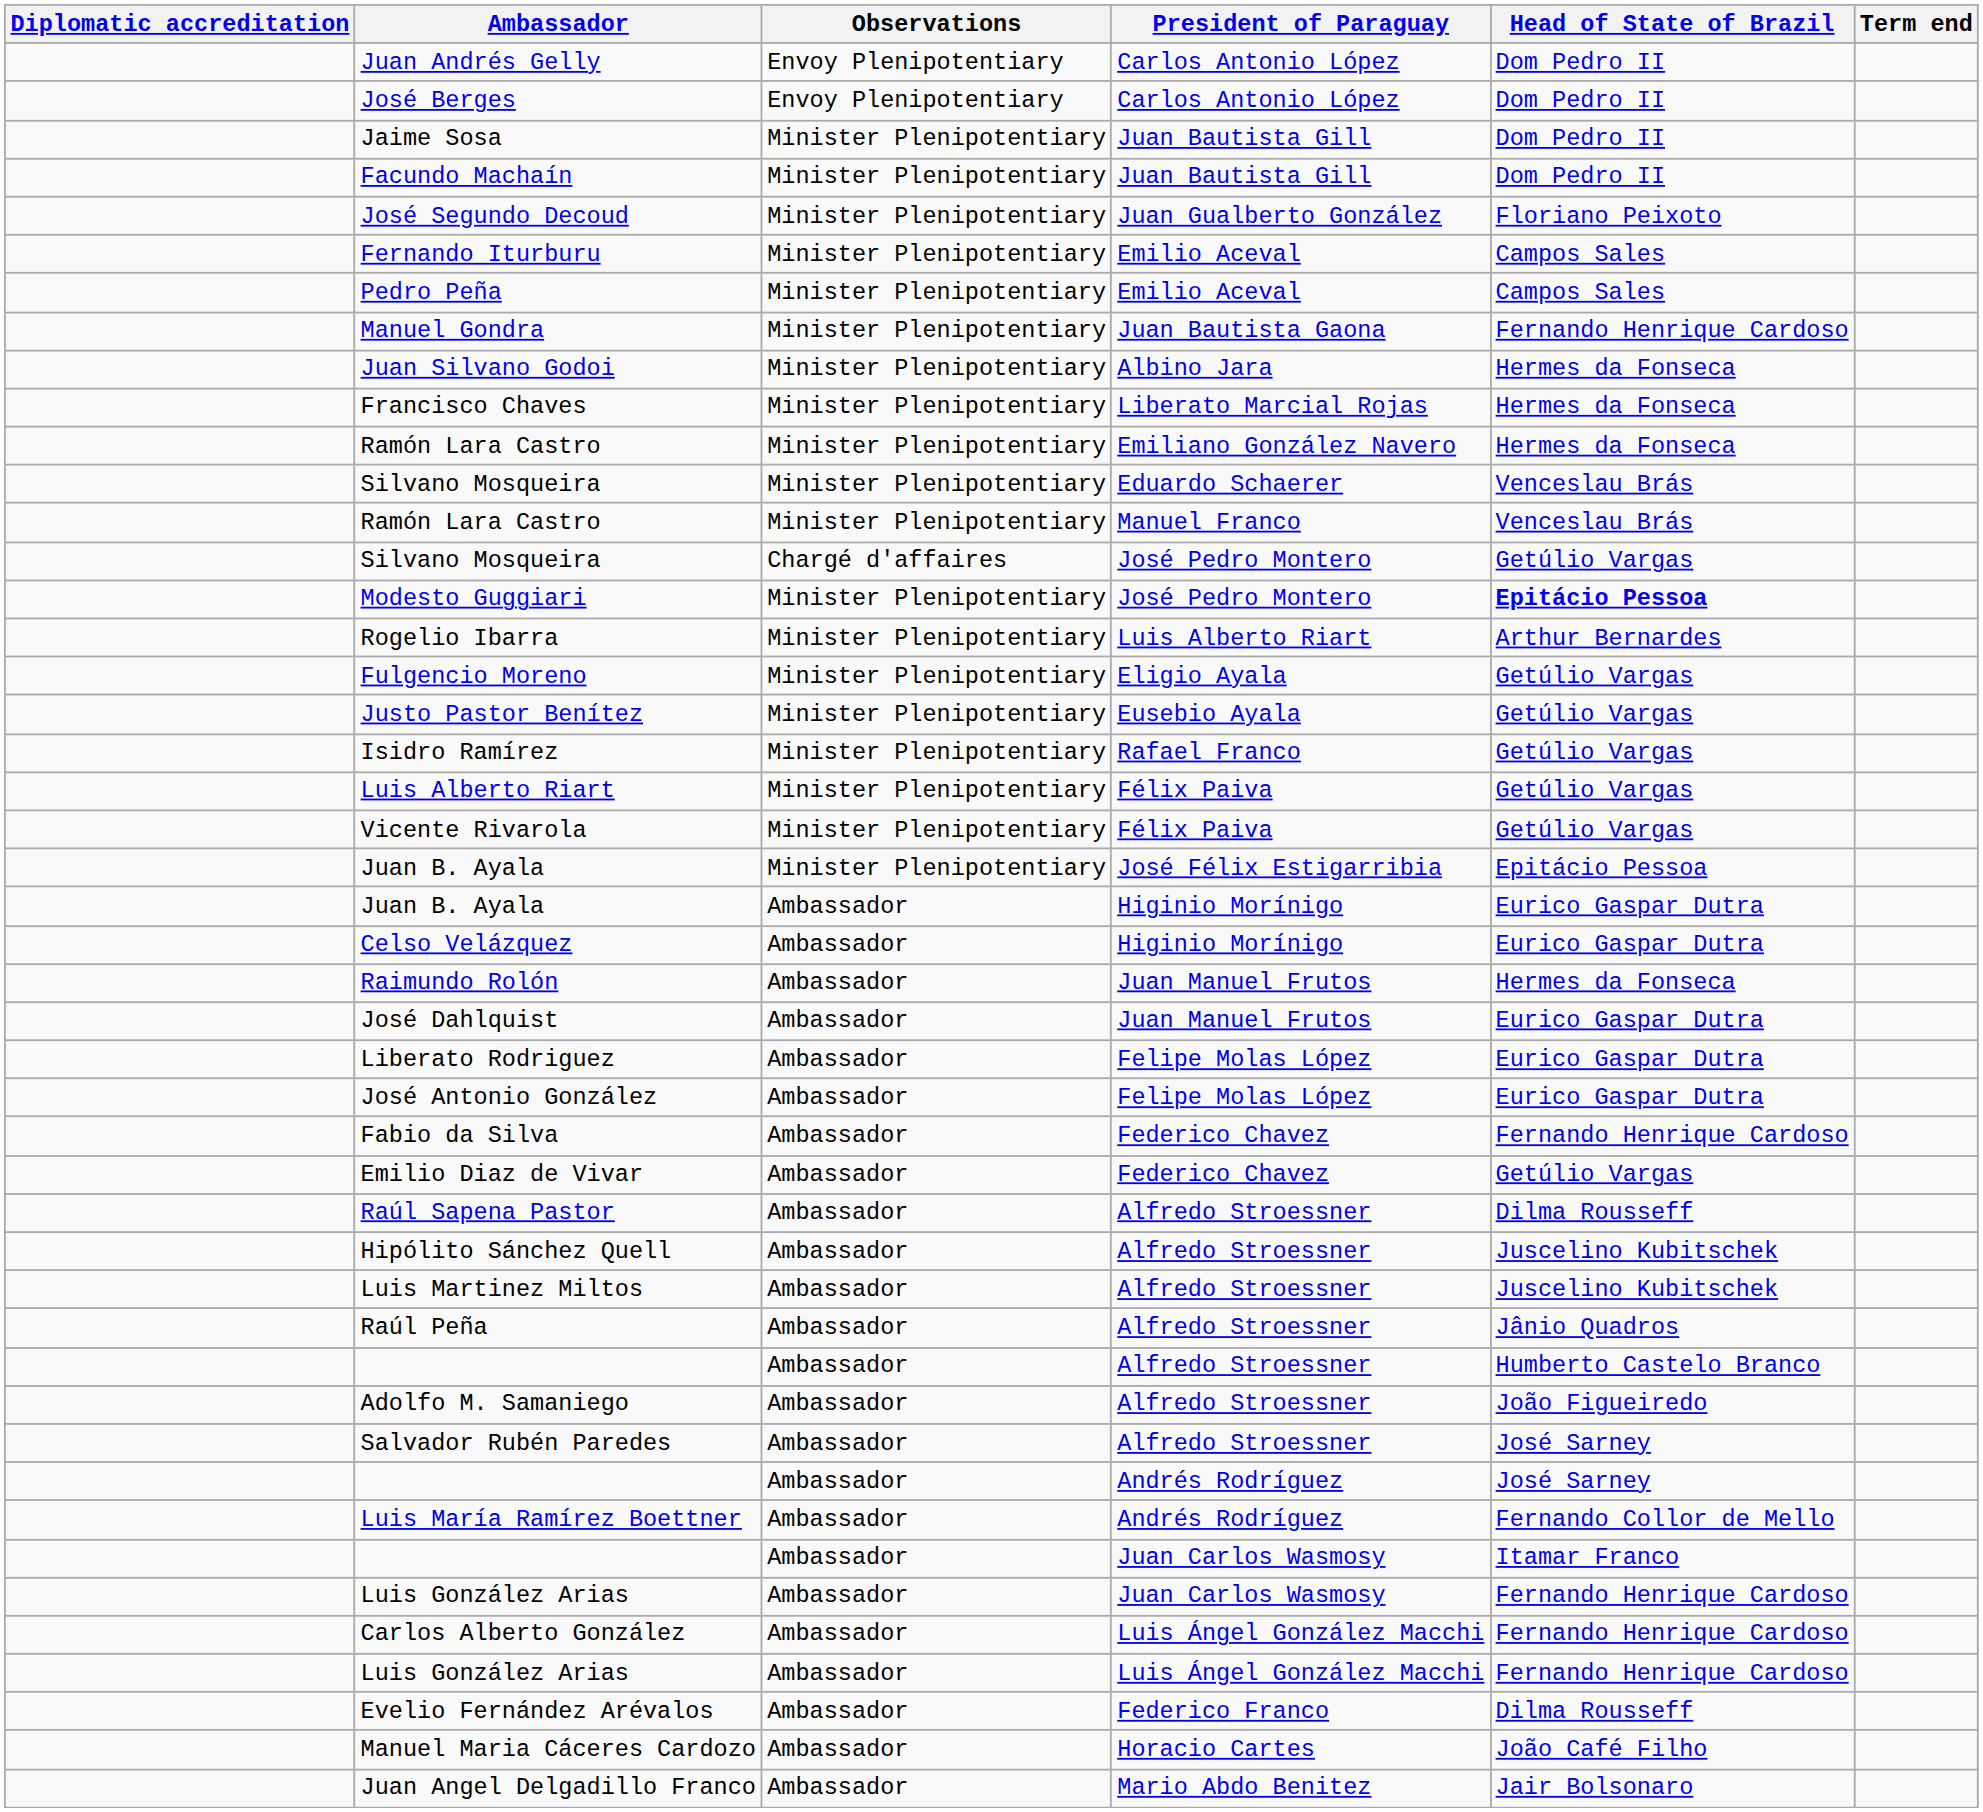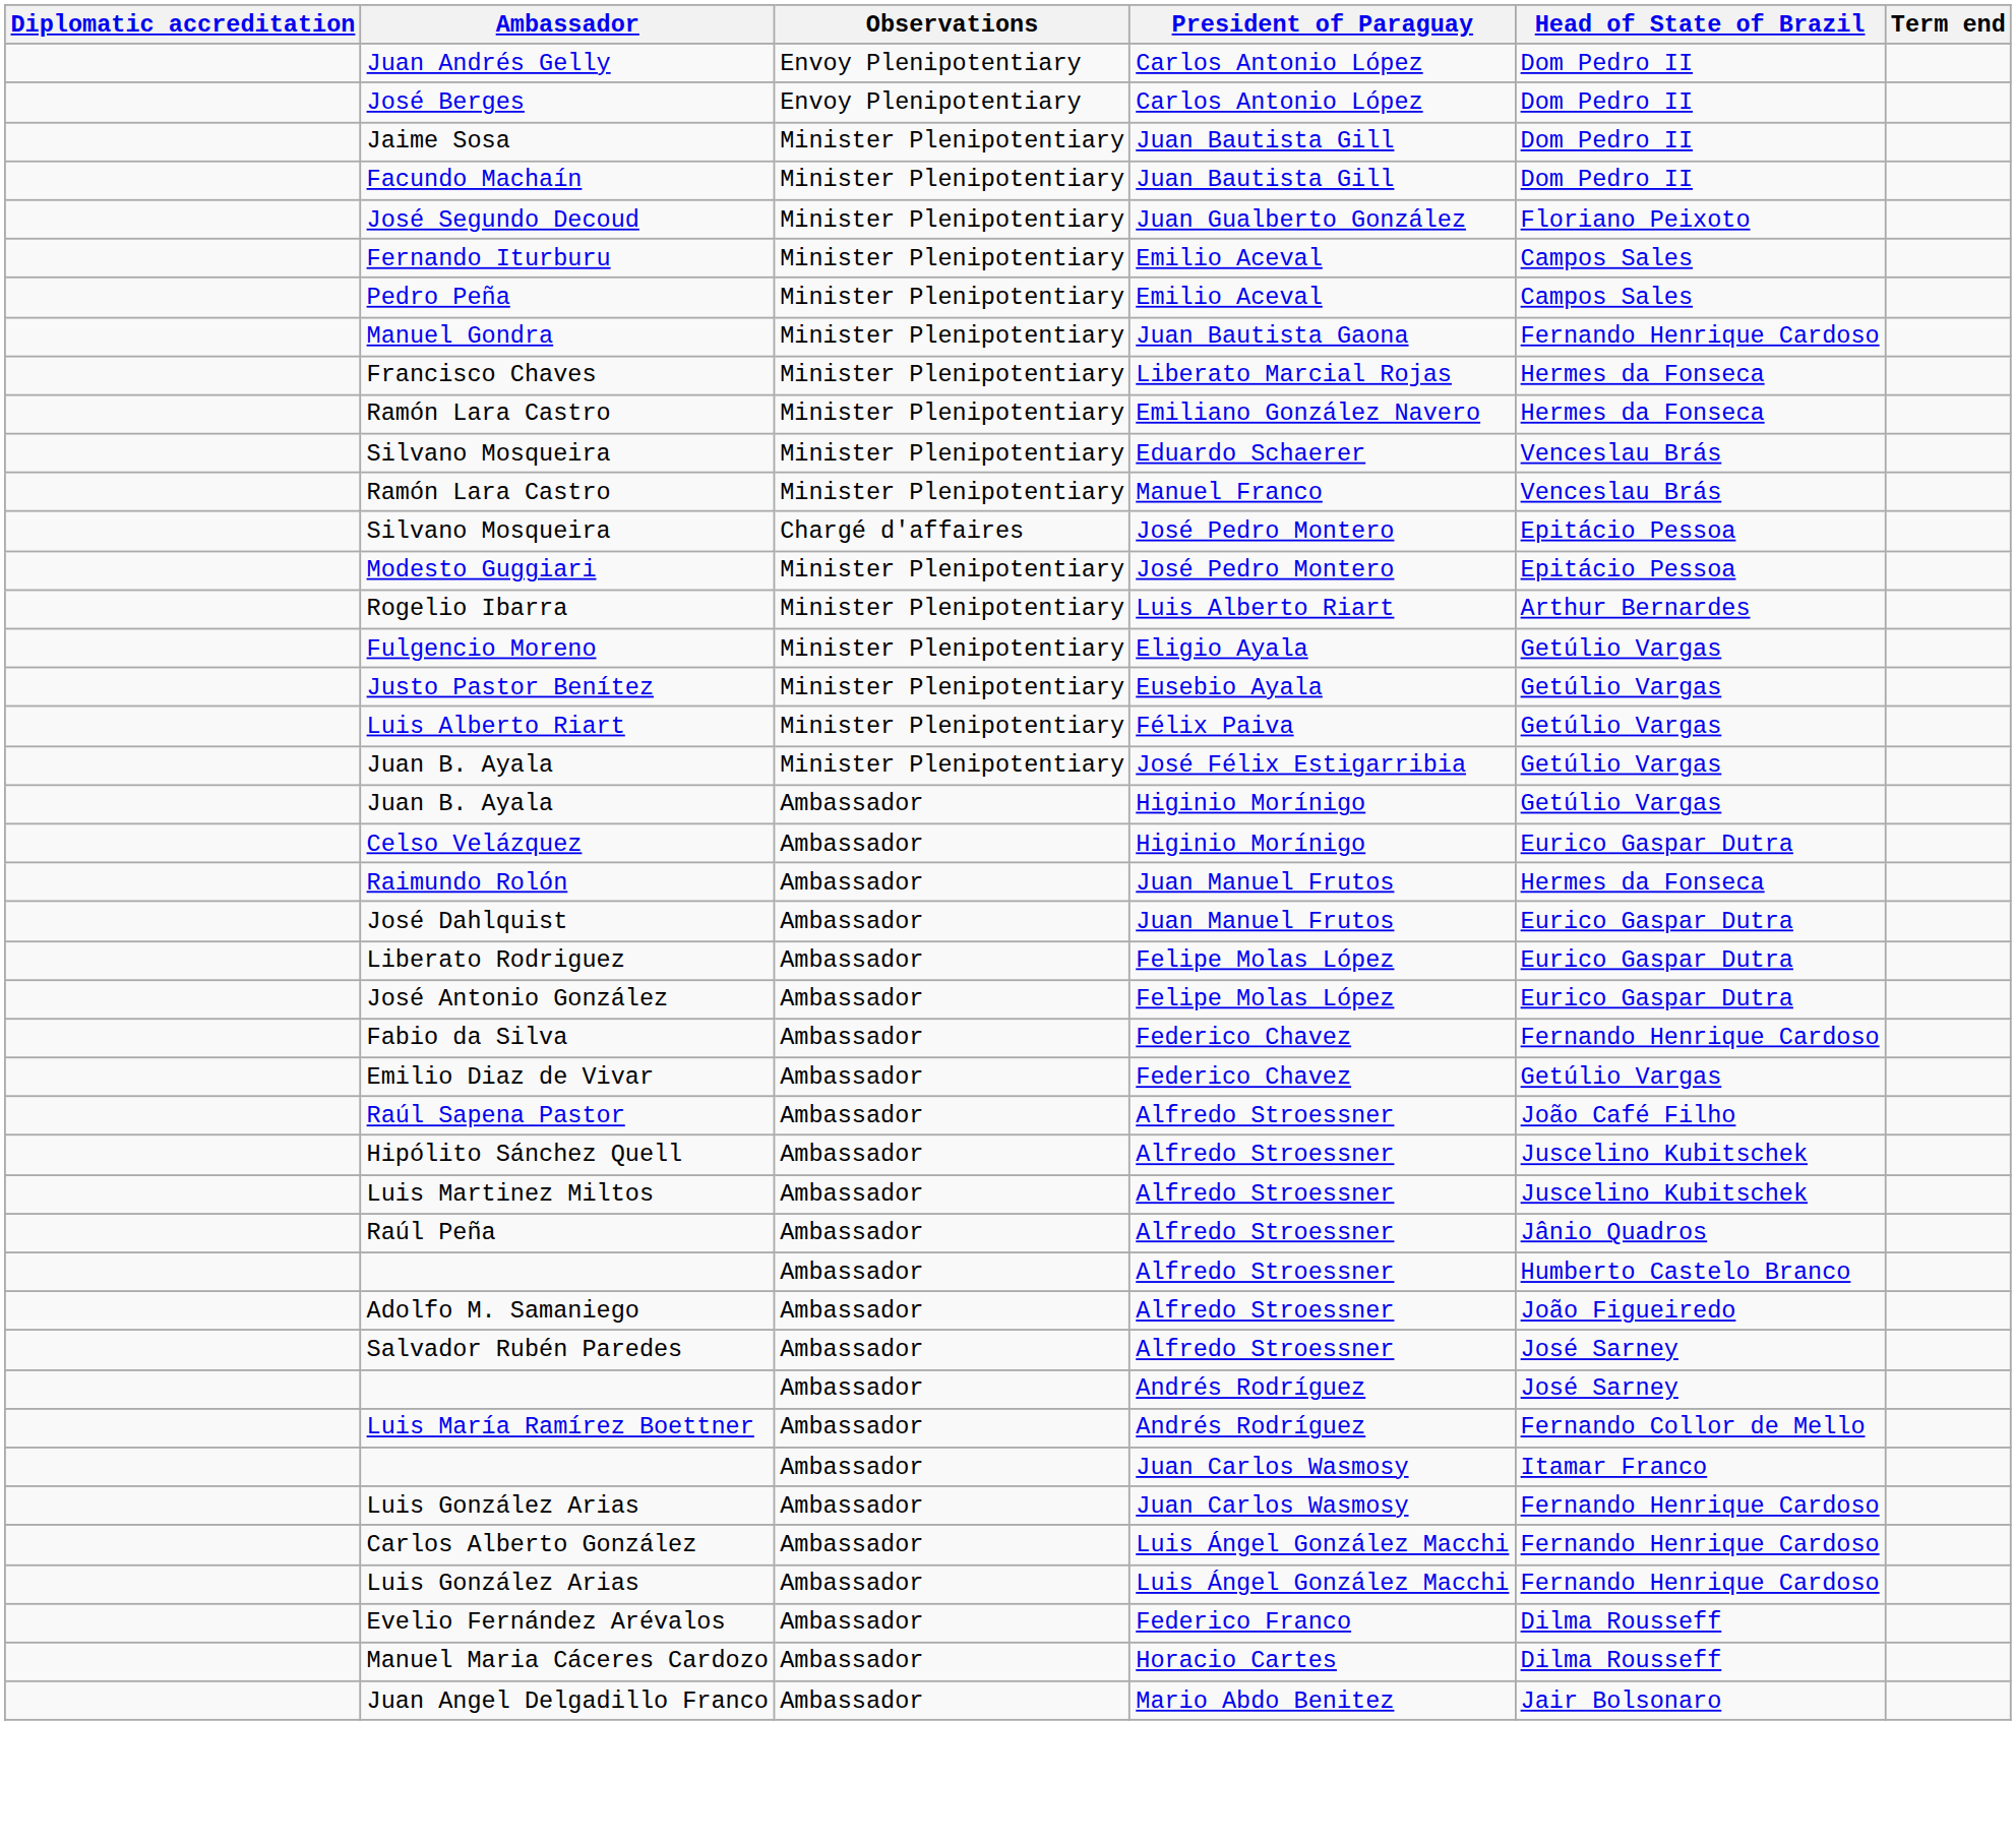- row: Juan Silvano Godoi | Minister Plenipotentiary | Albino Jara | Hermes da Fonseca
Silvano Mosqueira / José Pedro Montero | Head of State of Brazil: Getúlio Vargas -> Epitácio Pessoa
Modesto Guggiari | Head of State of Brazil: bold -> normal
- row: Isidro Ramírez | Minister Plenipotentiary | Rafael Franco | Getúlio Vargas
- row: Vicente Rivarola | Minister Plenipotentiary | Félix Paiva | Getúlio Vargas
Juan B. Ayala / José Félix Estigarribia | Head of State of Brazil: Epitácio Pessoa -> Getúlio Vargas
Juan B. Ayala / Higinio Morínigo | Head of State of Brazil: Eurico Gaspar Dutra -> Getúlio Vargas
Raúl Sapena Pastor | Head of State of Brazil: Dilma Rousseff -> João Café Filho
Manuel Maria Cáceres Cardozo | Head of State of Brazil: João Café Filho -> Dilma Rousseff
